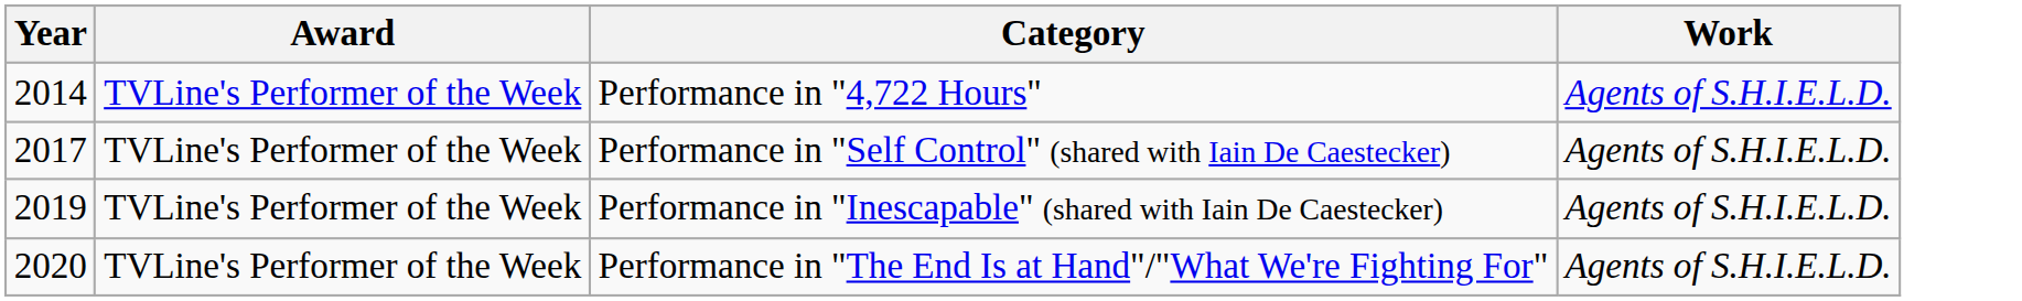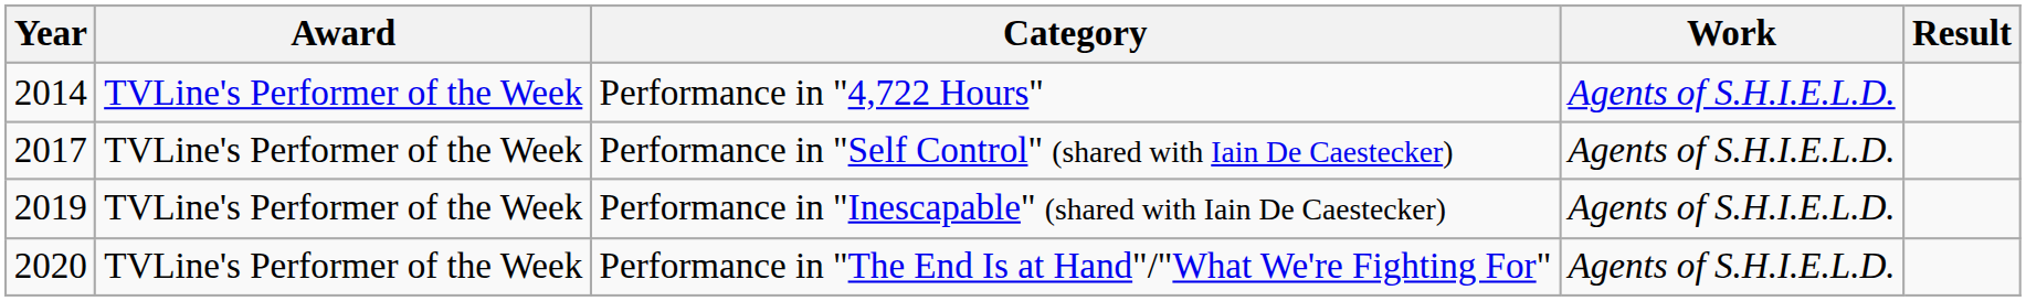+ column: Result
